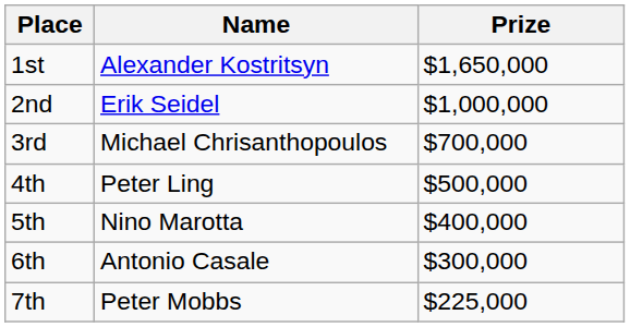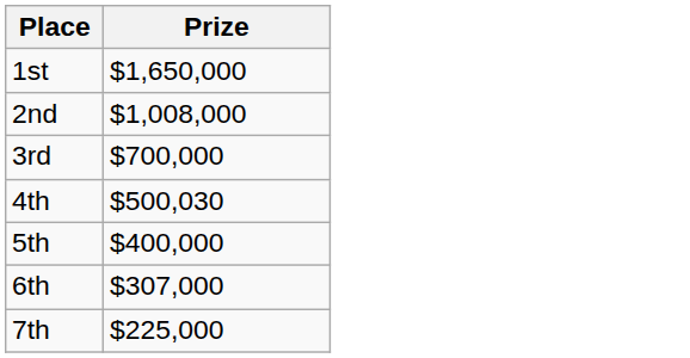- column: Name | Alexander Kostritsyn | Erik Seidel | Michael Chrisanthopoulos | Peter Ling | Nino Marotta | Antonio Casale | Peter Mobbs
2nd | Prize: $1,000,000 -> $1,008,000
4th | Prize: $500,000 -> $500,030
6th | Prize: $300,000 -> $307,000
